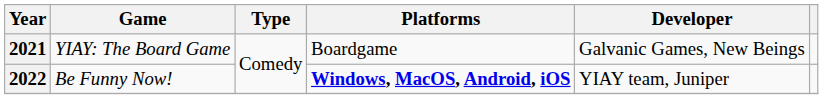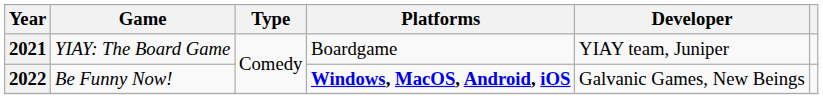2021 | Developer: Galvanic Games, New Beings -> YIAY team, Juniper
2022 | Developer: YIAY team, Juniper -> Galvanic Games, New Beings
